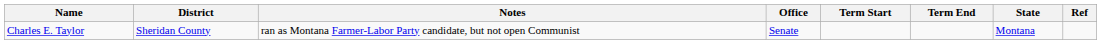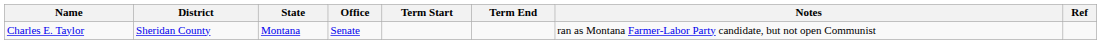columns swapped: State <-> Notes
